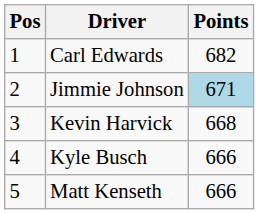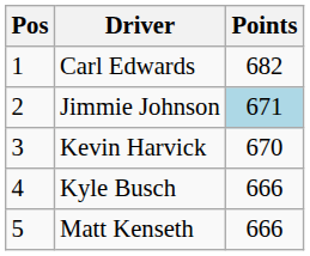Kevin Harvick | Points: 668 -> 670
